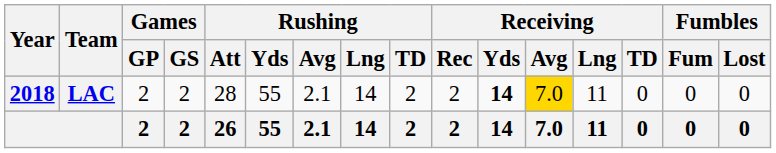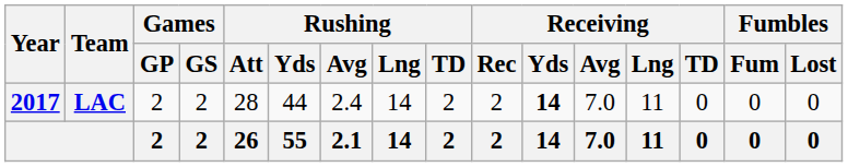LAC | Year: 2018 -> 2017
LAC | Rushing / Yds: 55 -> 44
LAC | Rushing / Avg: 2.1 -> 2.4
LAC | Receiving / Avg: gold background -> no background
